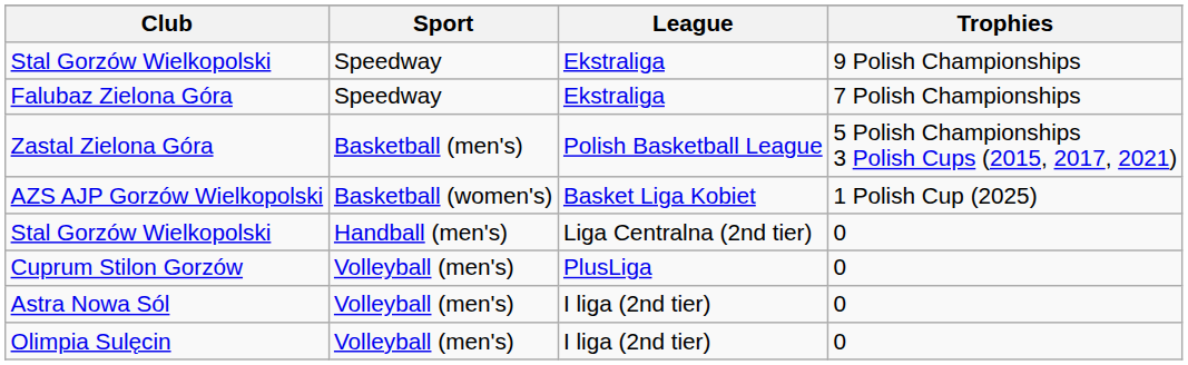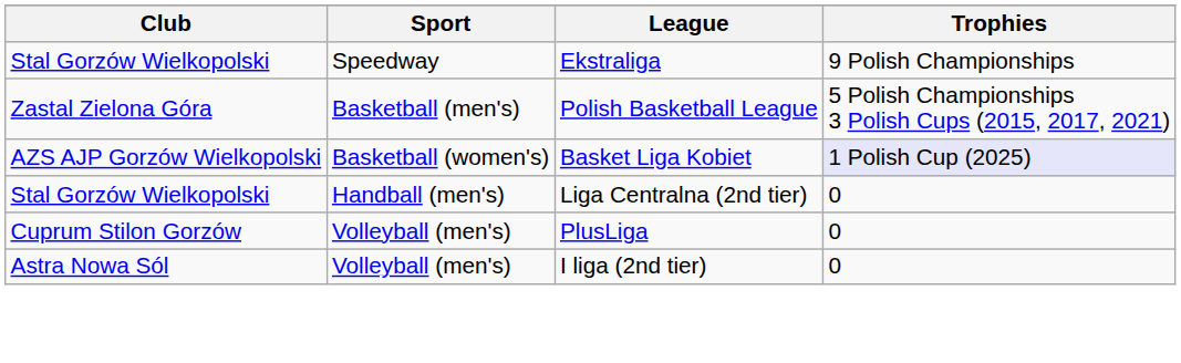- row: Falubaz Zielona Góra | Speedway | Ekstraliga | 7 Polish Championships
AZS AJP Gorzów Wielkopolski | Trophies: no background -> lavender background
- row: Olimpia Sulęcin | Volleyball (men's) | I liga (2nd tier) | 0
